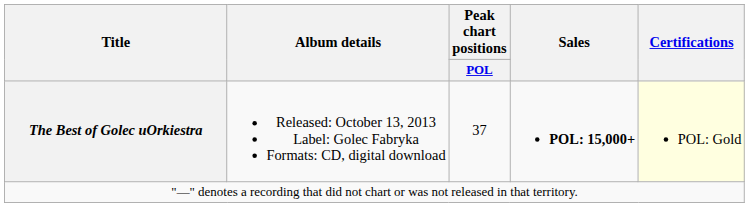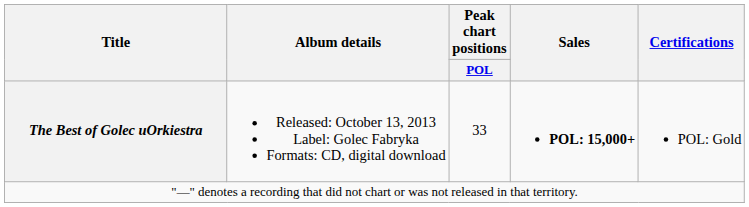The Best of Golec uOrkiestra | Peak chart positions / POL: 37 -> 33
The Best of Golec uOrkiestra | Certifications: lightyellow background -> no background
